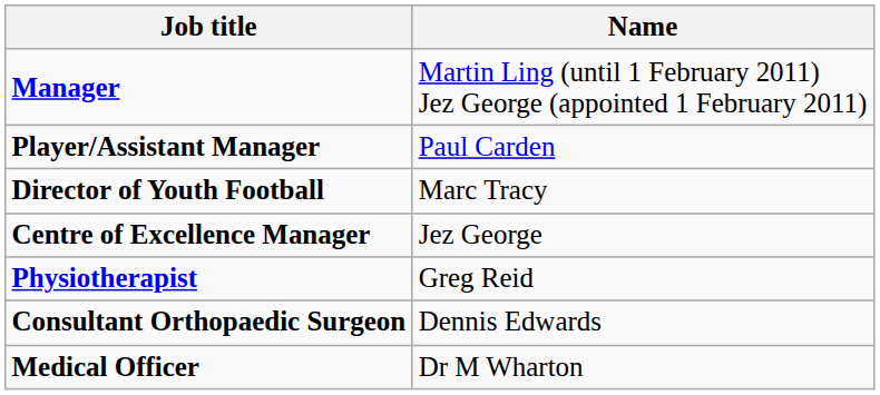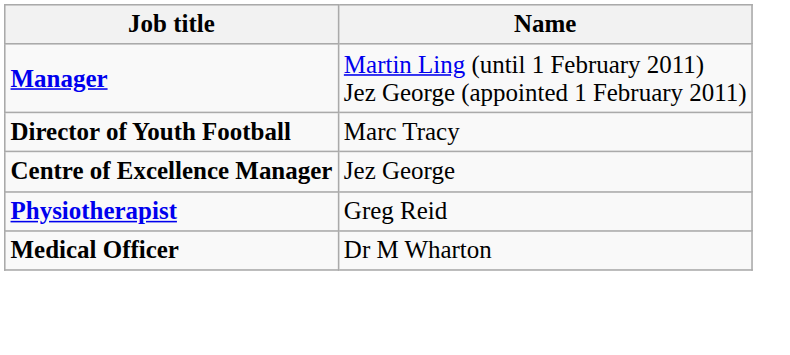- row: Player/Assistant Manager | Paul Carden
- row: Consultant Orthopaedic Surgeon | Dennis Edwards
